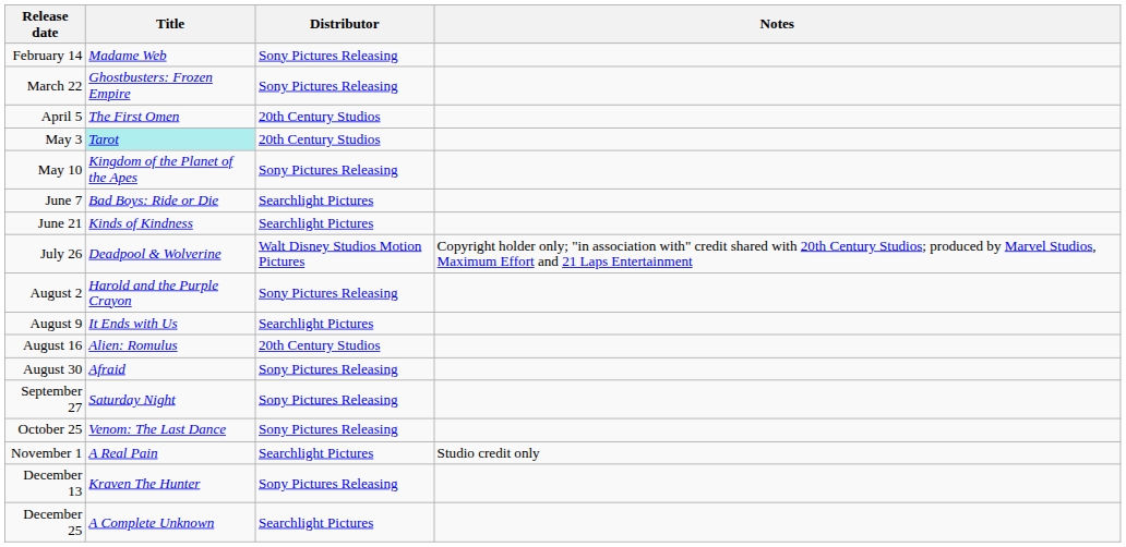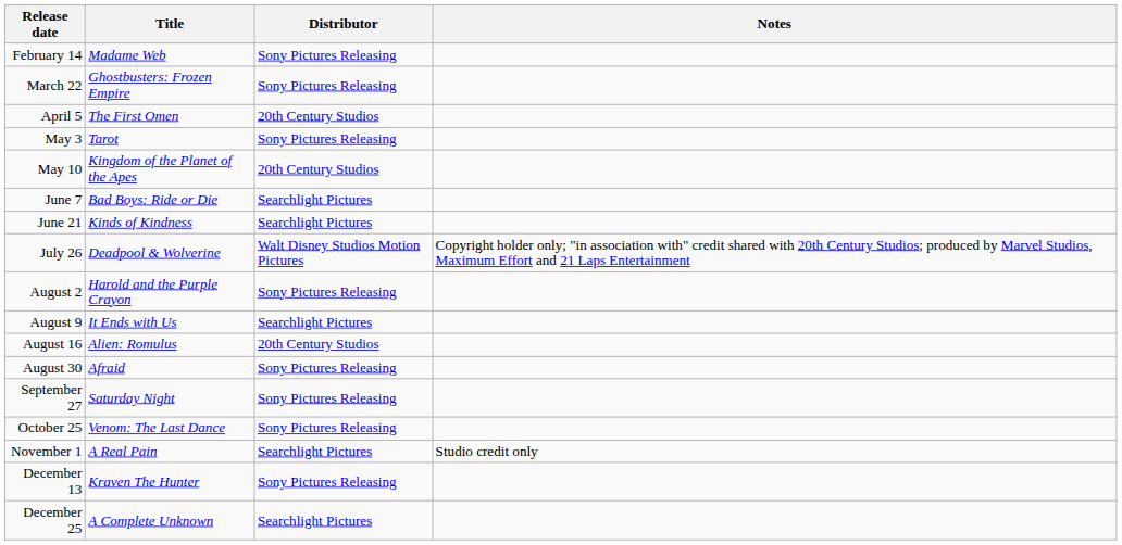May 3 | Title: paleturquoise background -> no background
May 3 | Distributor: 20th Century Studios -> Sony Pictures Releasing
May 10 | Distributor: Sony Pictures Releasing -> 20th Century Studios
